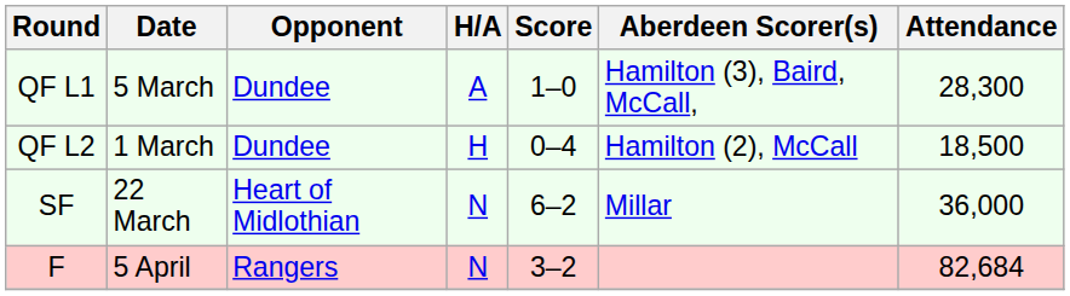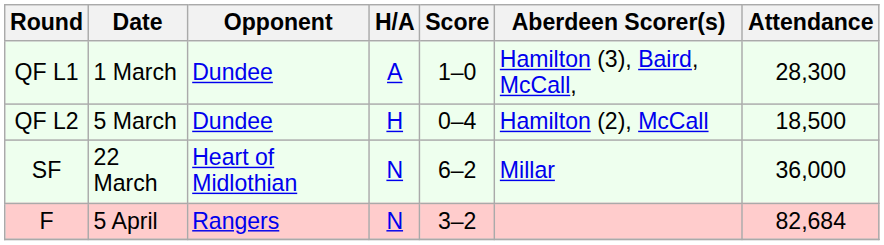QF L1 | Date: 5 March -> 1 March
QF L2 | Date: 1 March -> 5 March
